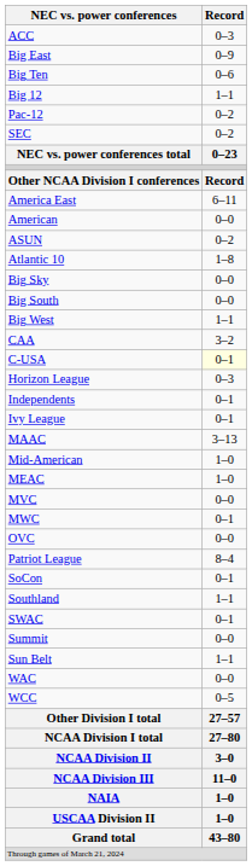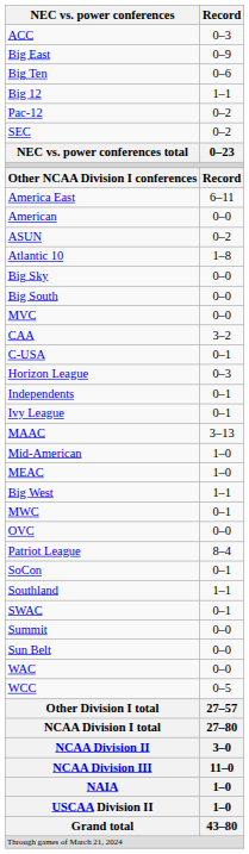rows swapped: Big West <-> MVC
C-USA | Record: lightyellow background -> no background
Sun Belt | Record: 1–1 -> 0–0
